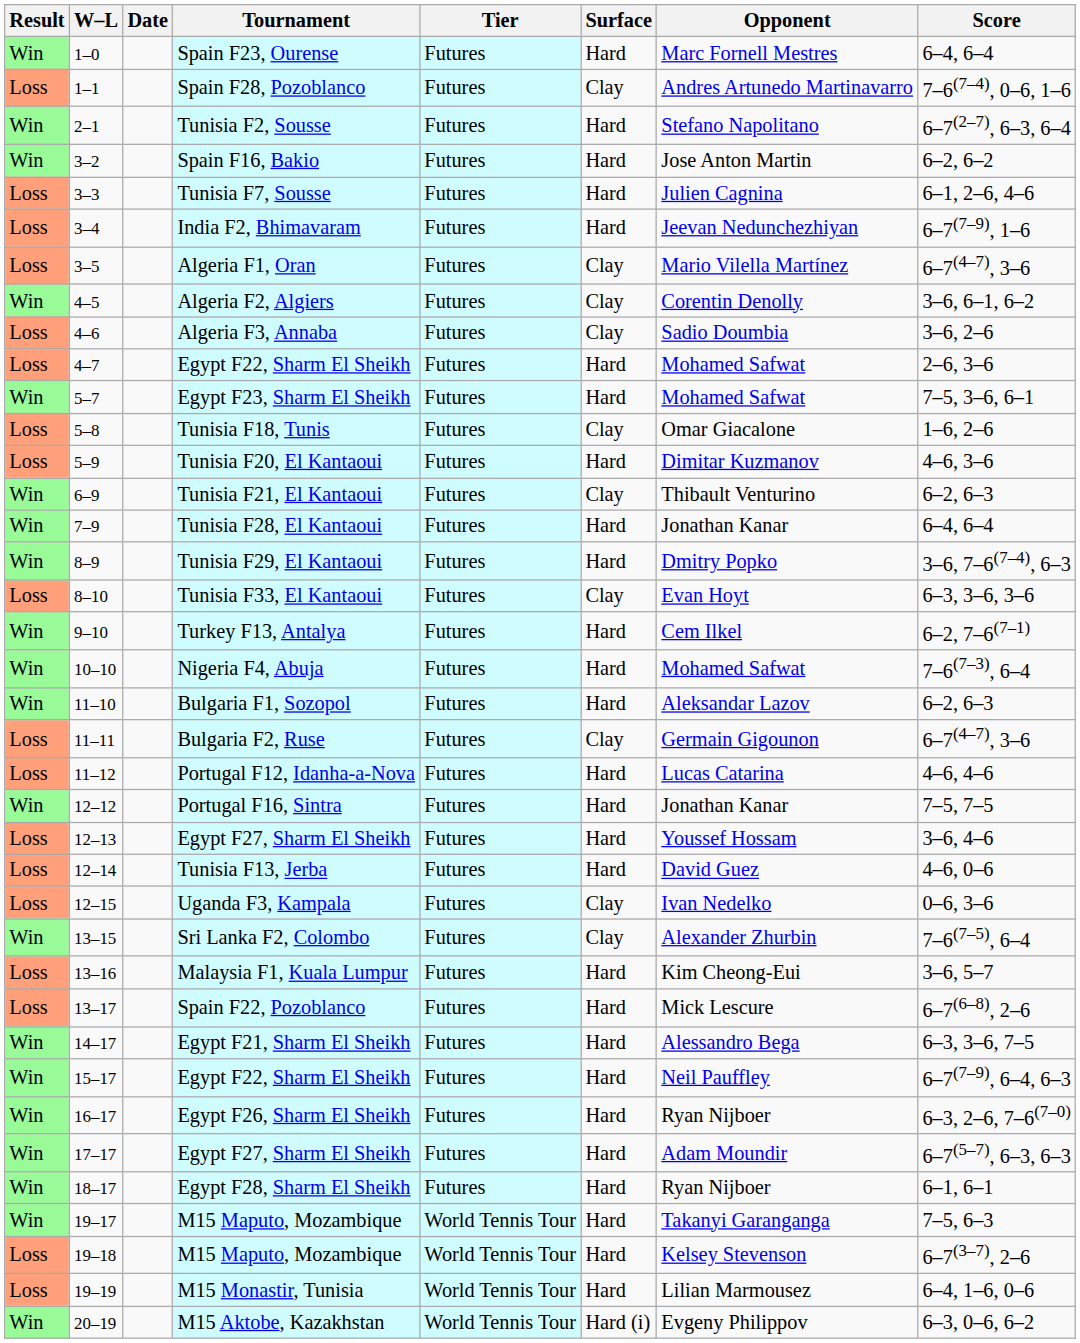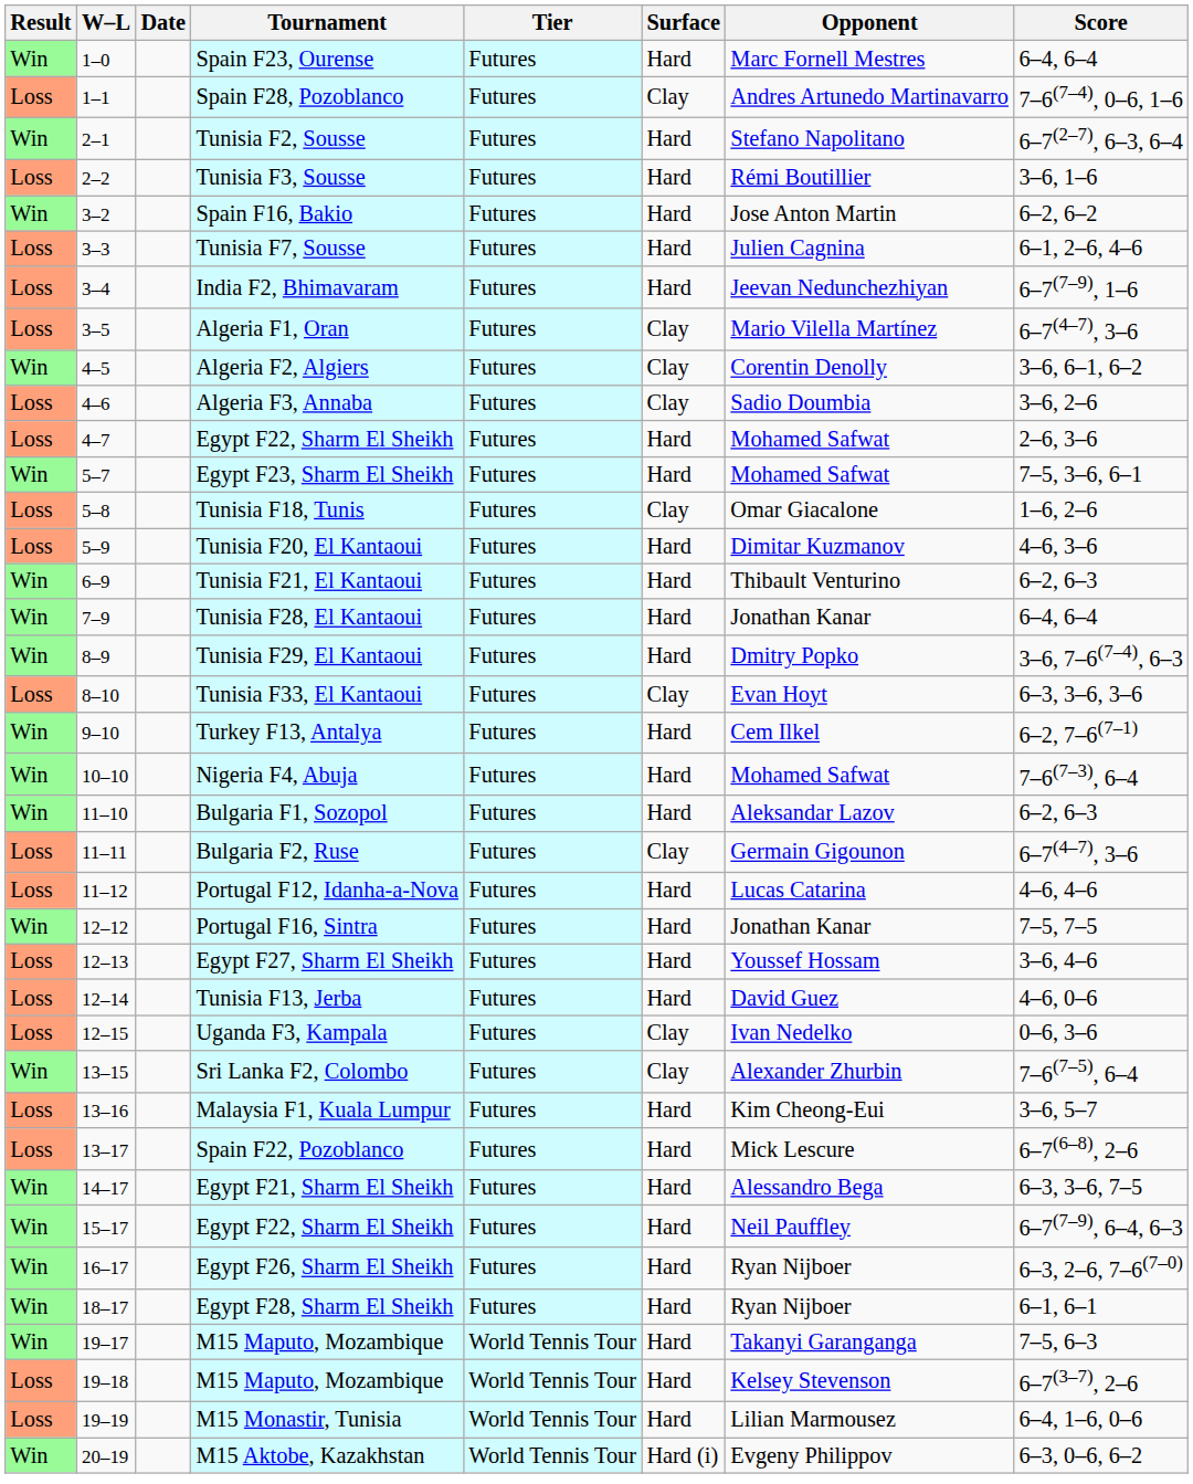+ row: Loss | 2–2 | Tunisia F3, Sousse | Futures | Hard | Rémi Boutillier | 3–6, 1–6
Tunisia F21, El Kantaoui | Surface: Clay -> Hard
- row: Win | 17–17 | Egypt F27, Sharm El Sheikh | Futures | Hard | Adam Moundir | 6–7(5–7), 6–3, 6–3
